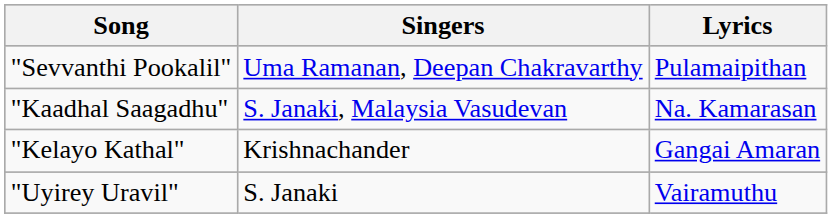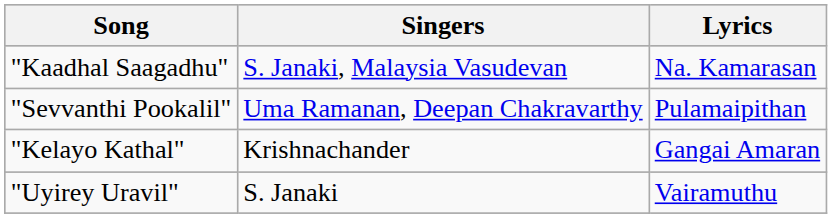rows swapped: "Sevvanthi Pookalil" <-> "Kaadhal Saagadhu"
